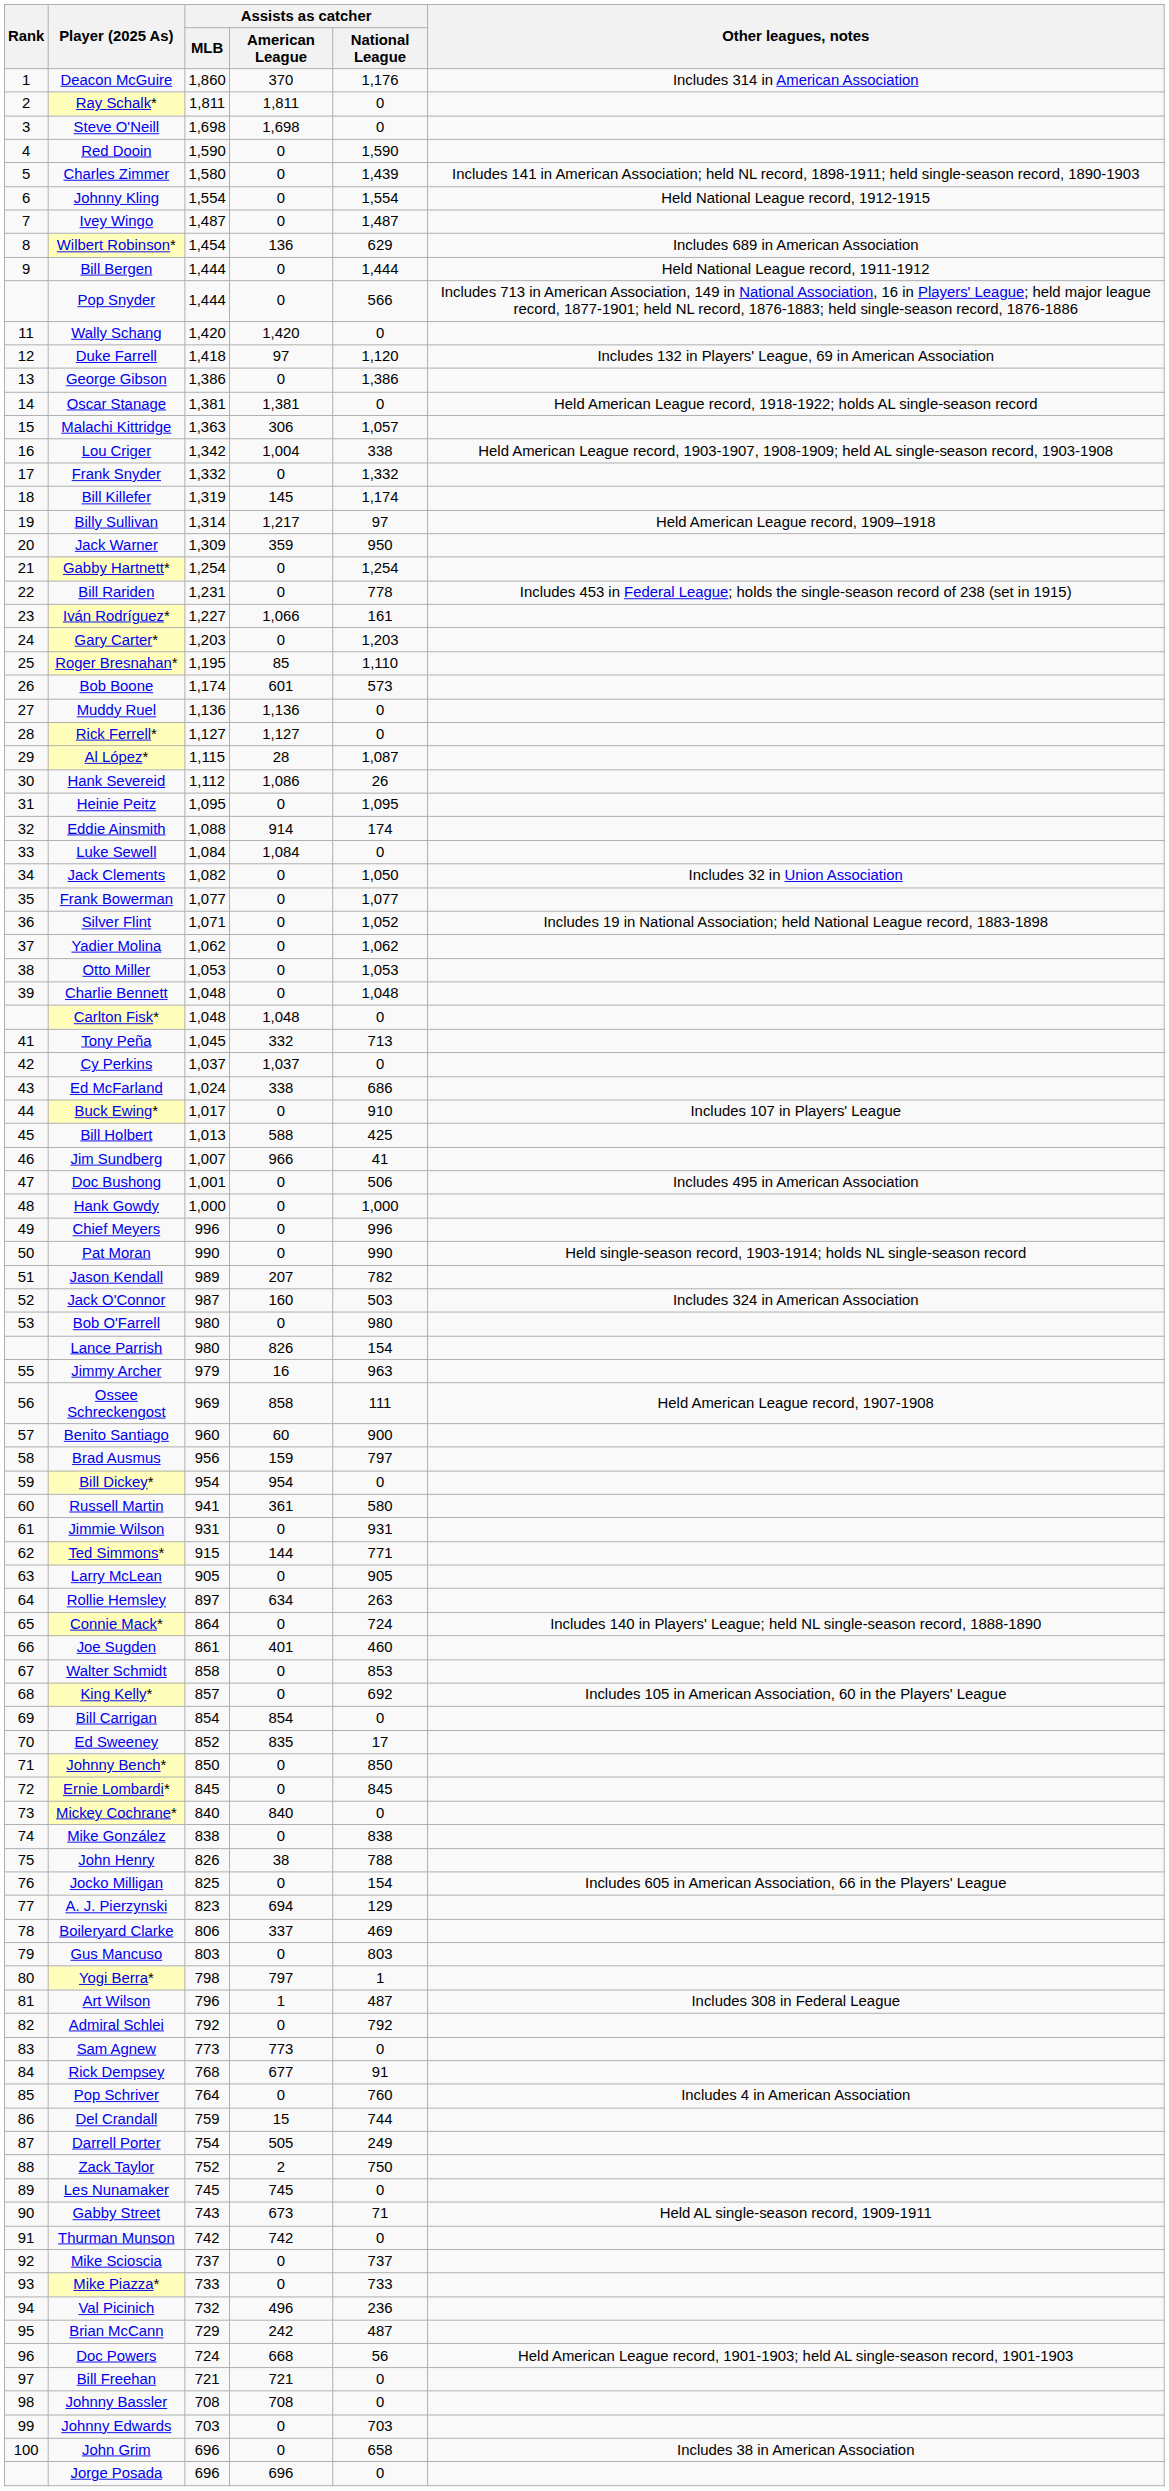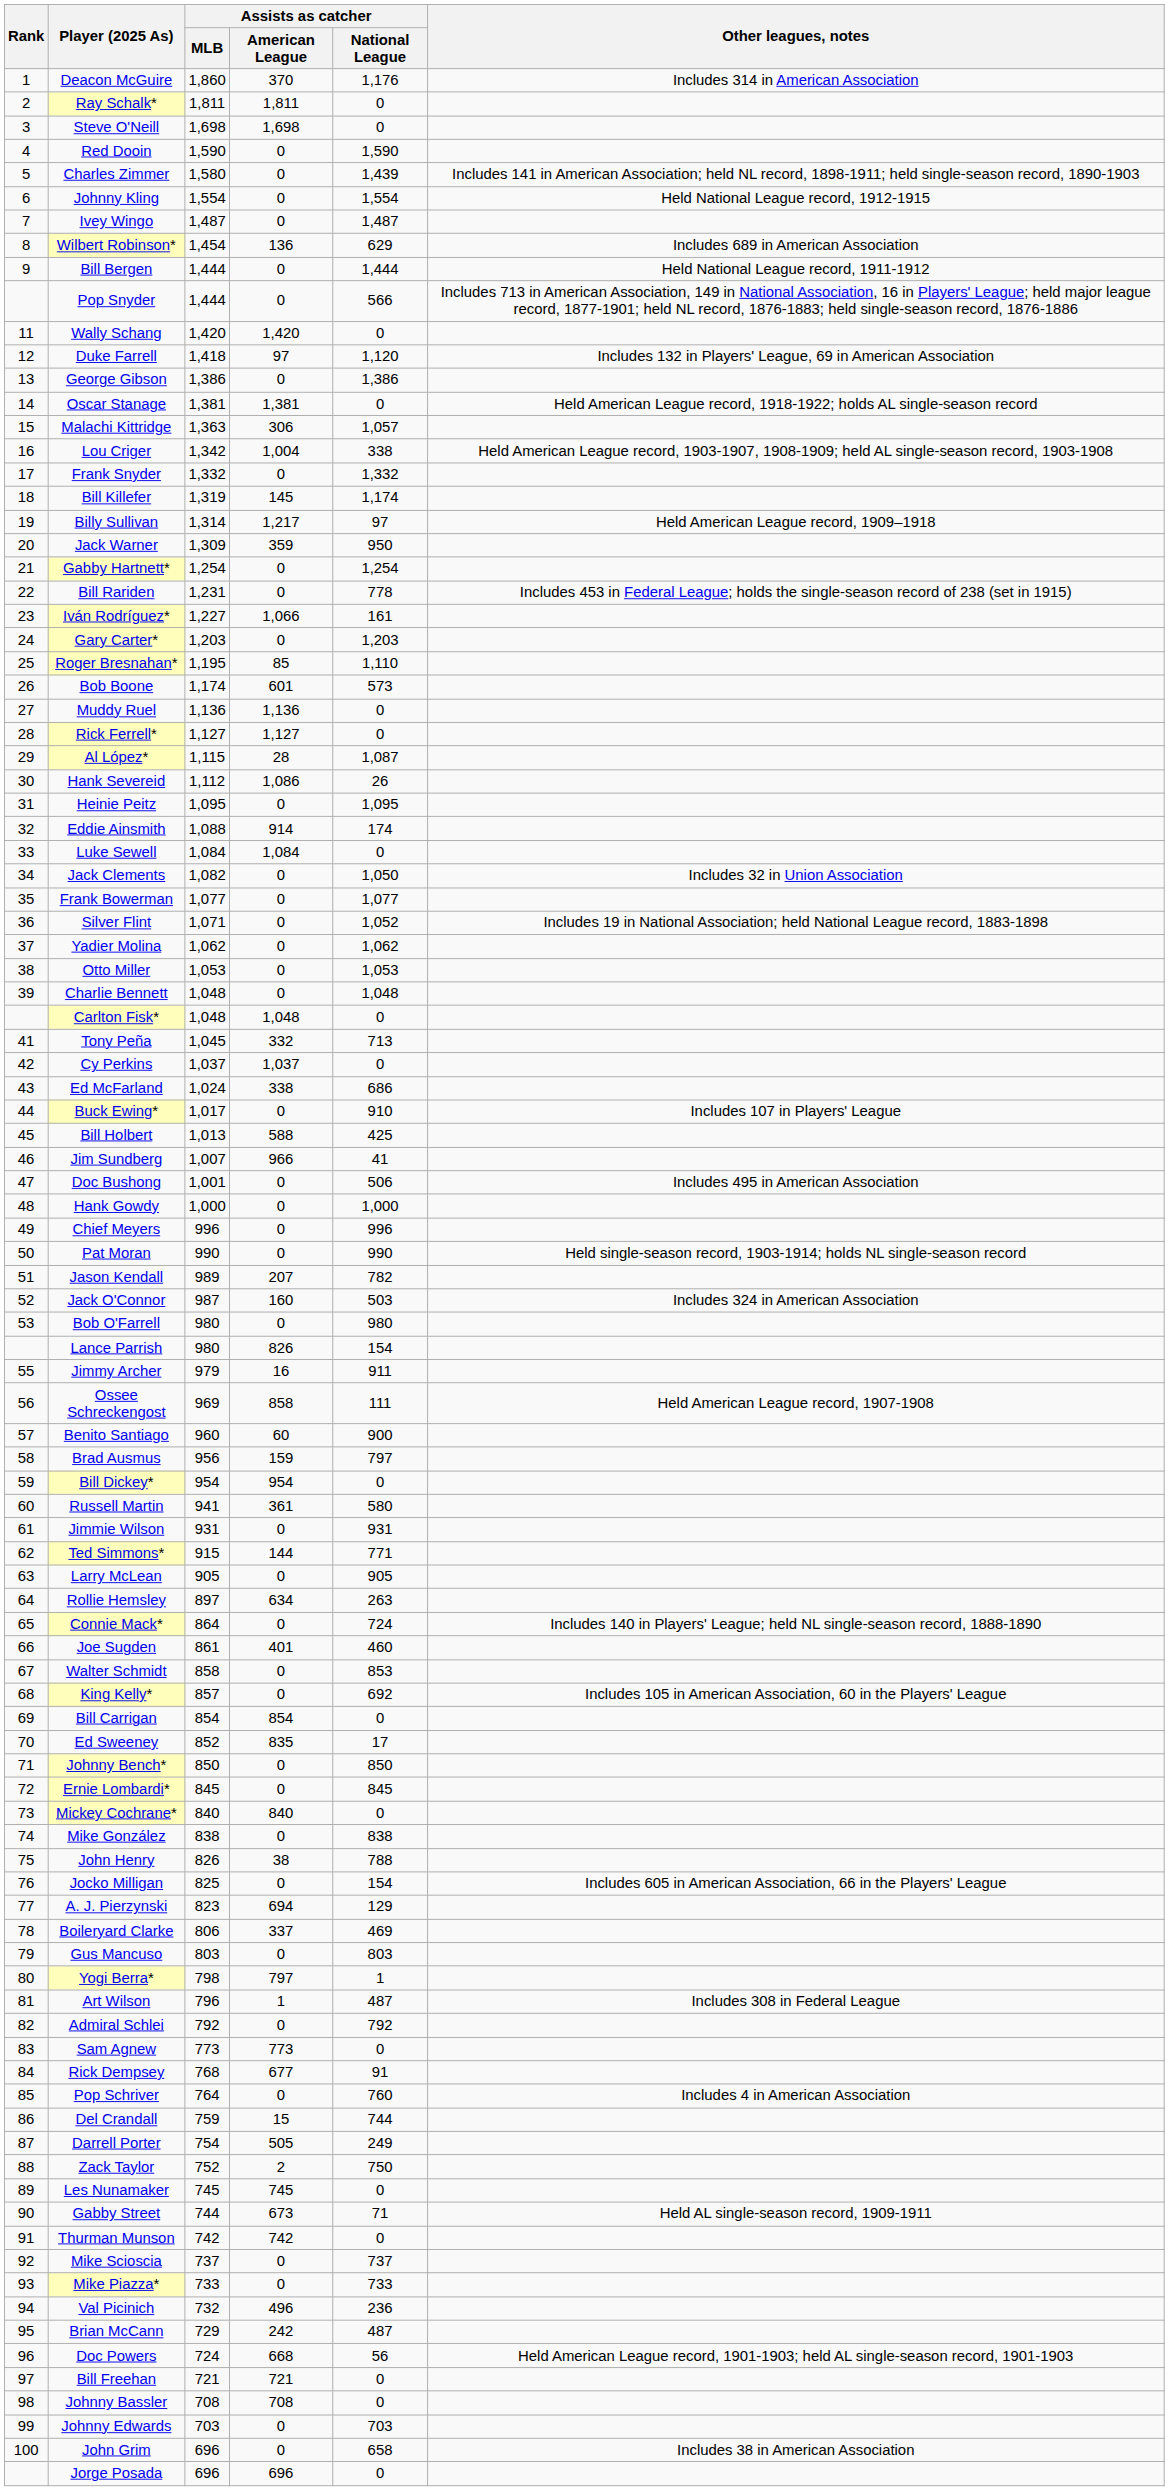Jimmy Archer | Assists as catcher / National League: 963 -> 911
Gabby Street | Assists as catcher / MLB: 743 -> 744
